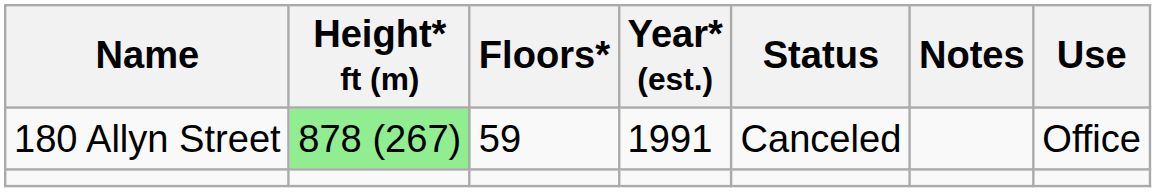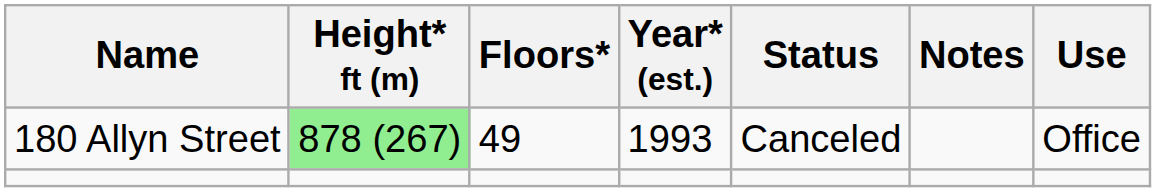180 Allyn Street | Floors*: 59 -> 49
180 Allyn Street | Year* (est.): 1991 -> 1993
